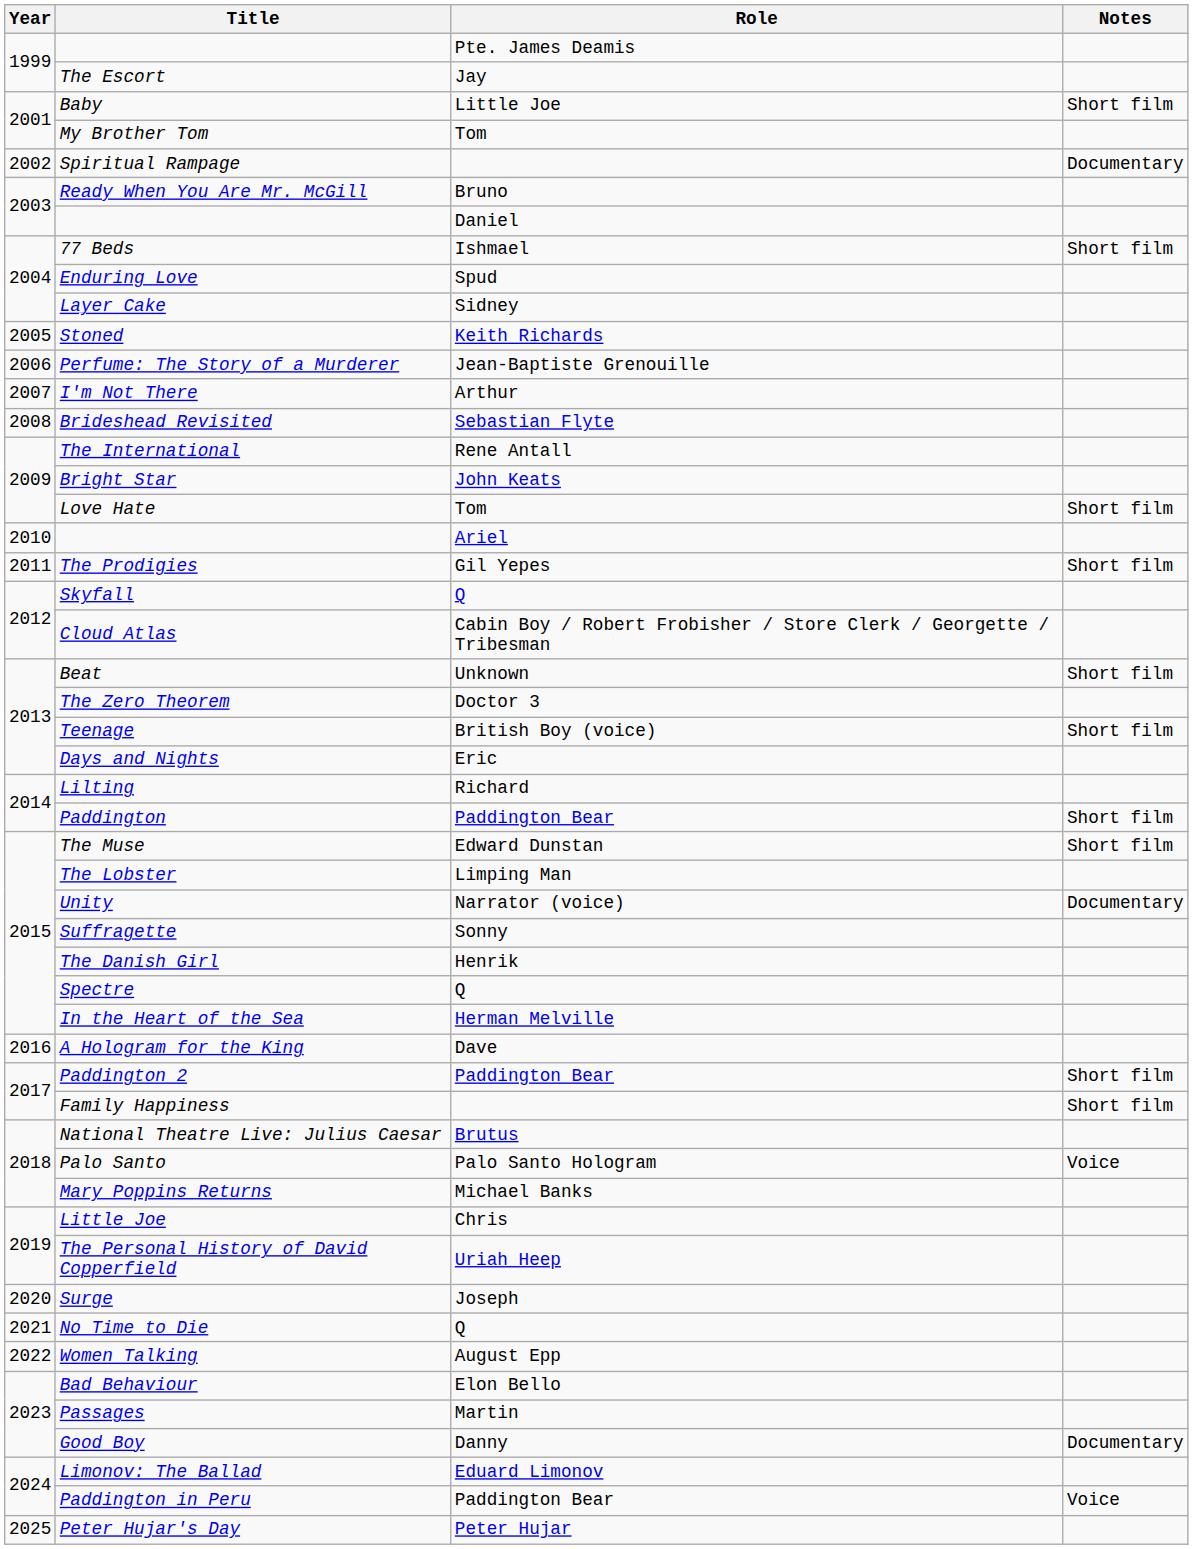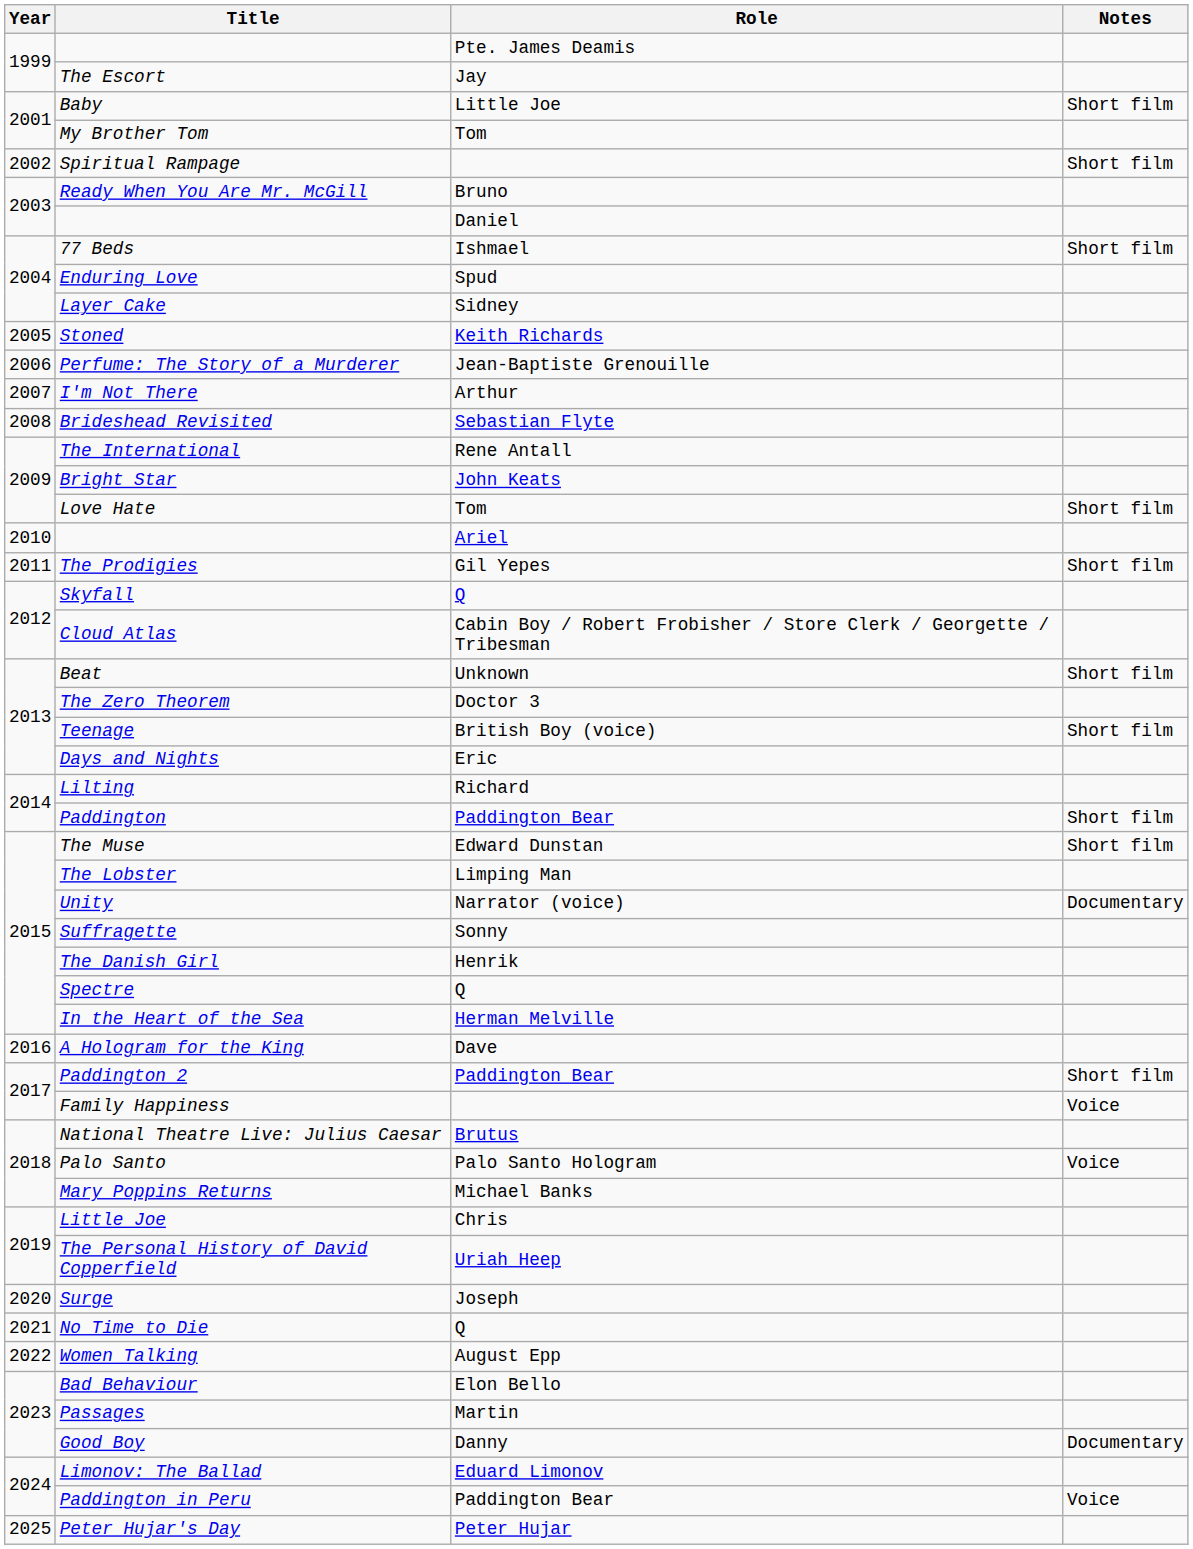Spiritual Rampage | Notes: Documentary -> Short film
Family Happiness | Notes: Short film -> Voice
